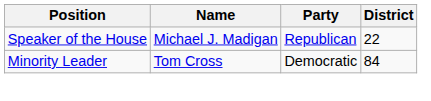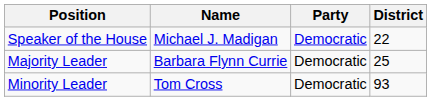Speaker of the House | Party: Republican -> Democratic
+ row: Majority Leader | Barbara Flynn Currie | Democratic | 25
Minority Leader | District: 84 -> 93
